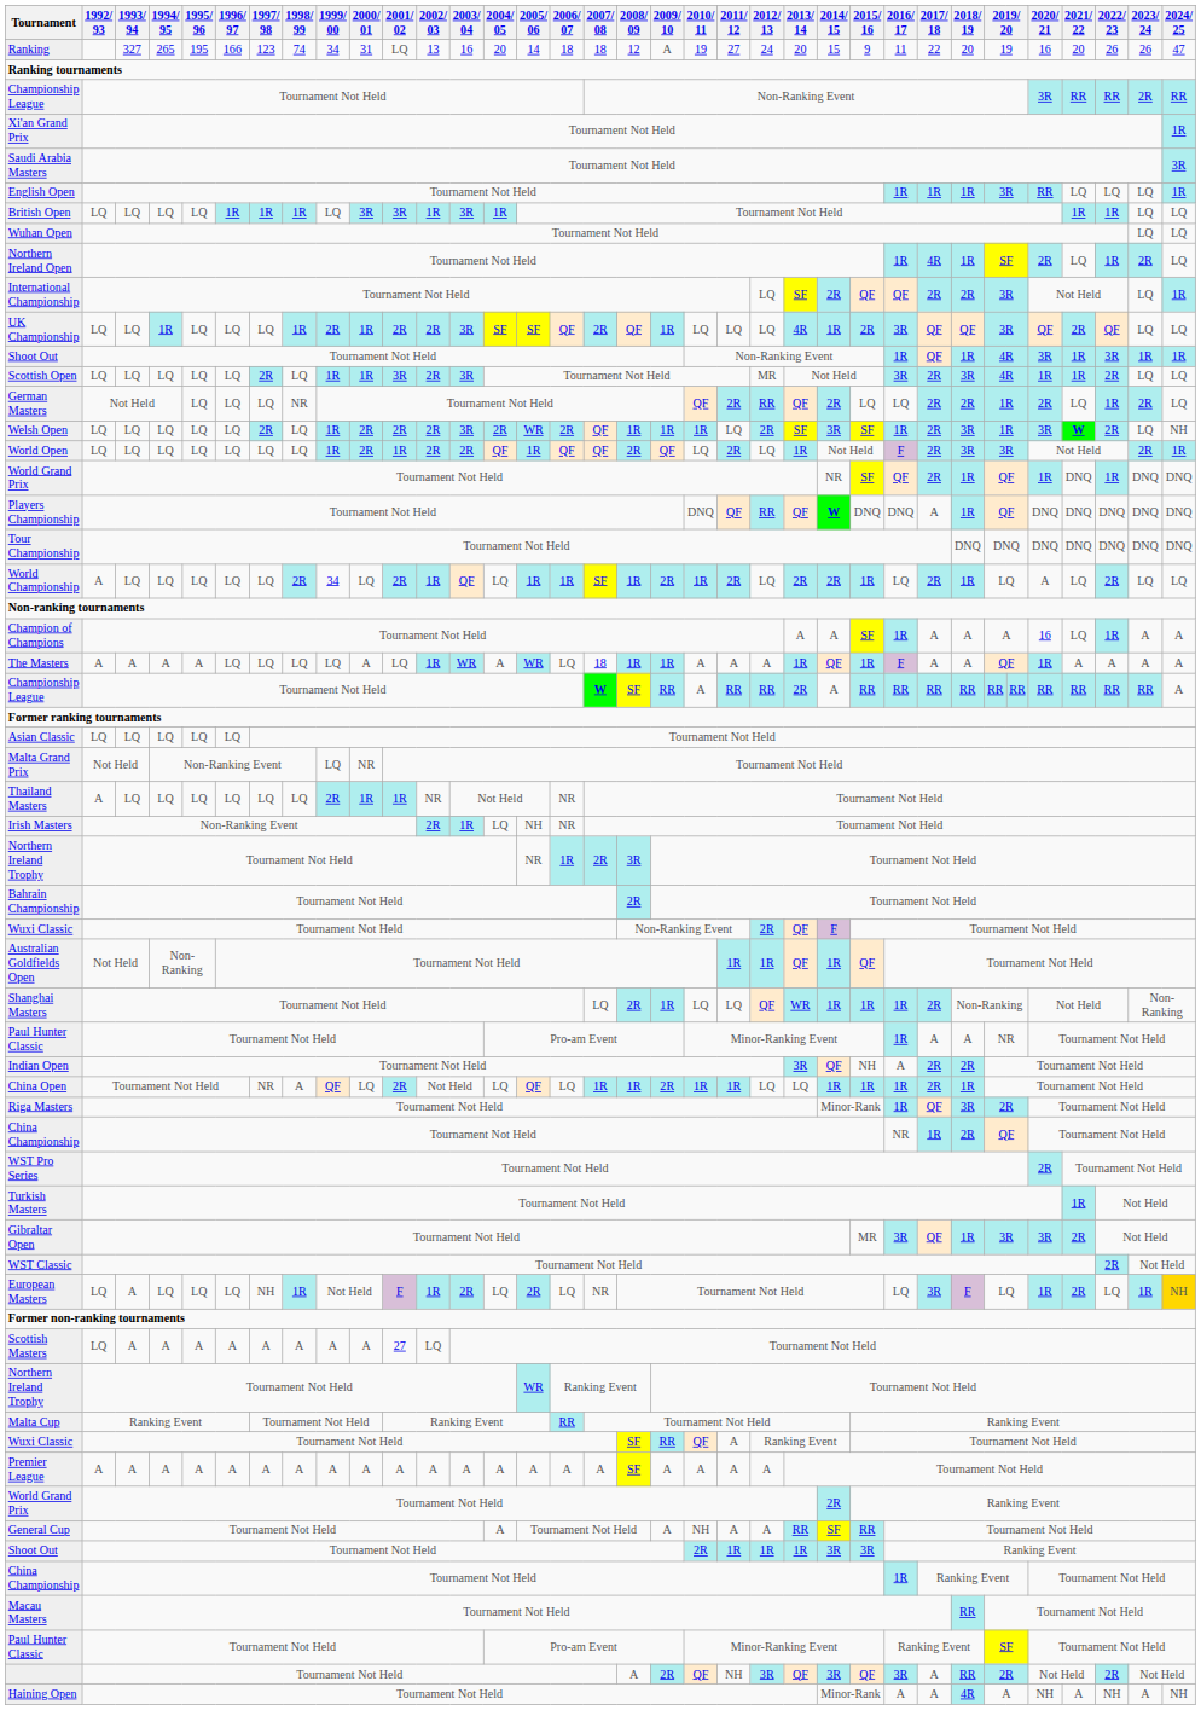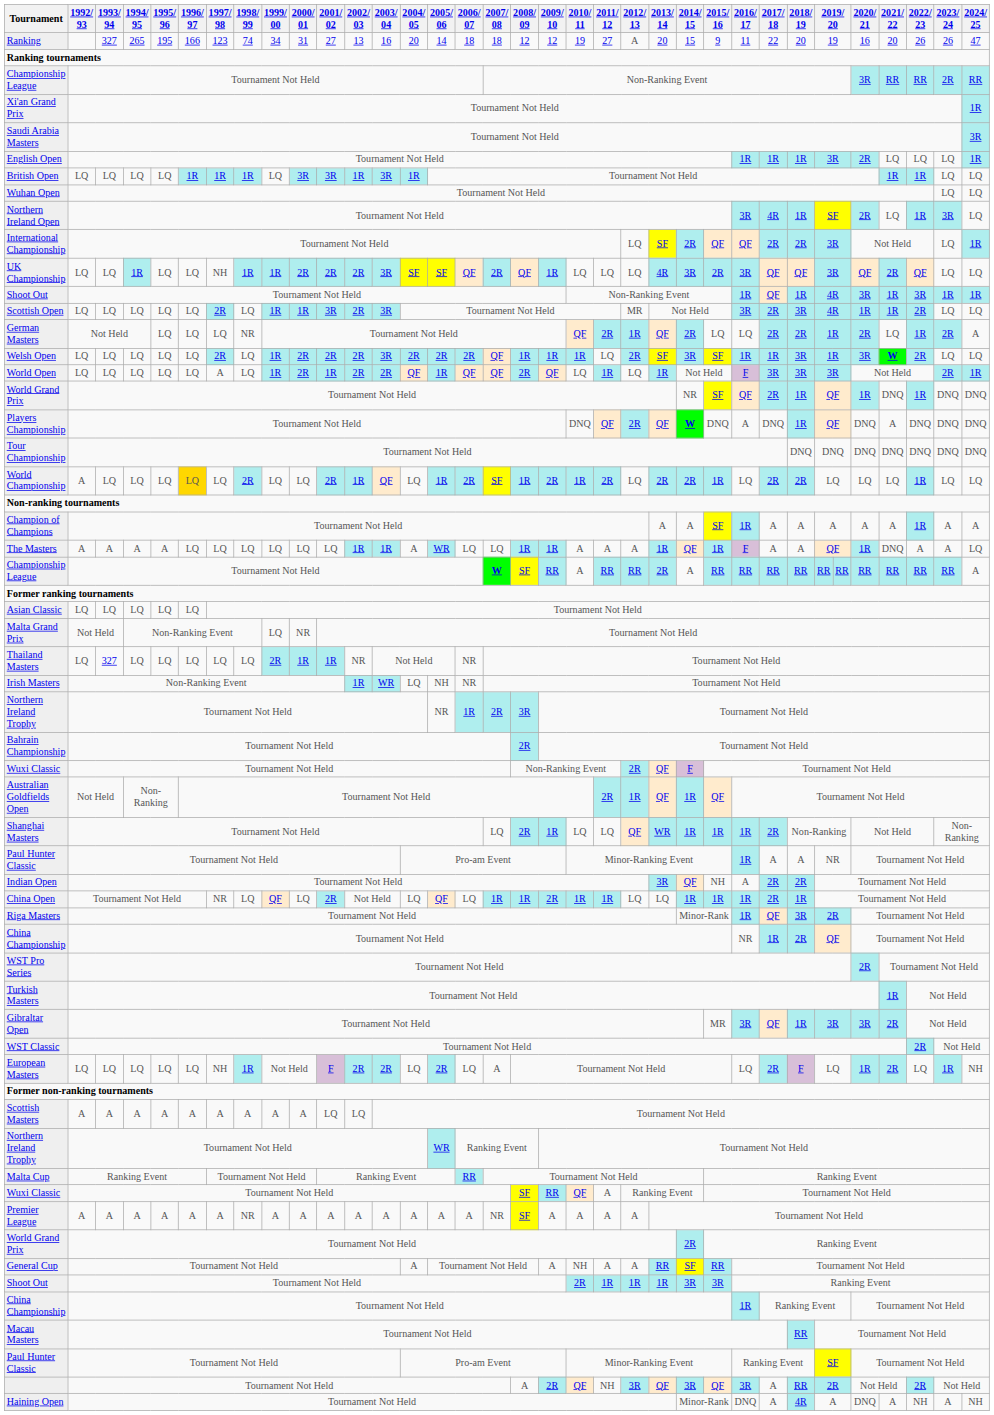Ranking | 2001/ 02: LQ -> 27
Ranking | 2009/ 10: A -> 12
Ranking | 2012/ 13: 24 -> A
English Open | 2020/ 21: RR -> 2R
Northern Ireland Open | 2016/ 17: 1R -> 3R
Northern Ireland Open | 2023/ 24: 2R -> 3R
UK Championship | 1997/ 98: LQ -> NH
UK Championship | 1999/ 00: 2R -> 1R
UK Championship | 2000/ 01: 1R -> 2R
UK Championship | 2014/ 15: 1R -> 3R
German Masters | 2012/ 13: RR -> 1R
German Masters | 2024/ 25: LQ -> A
Welsh Open | 2005/ 06: WR -> 2R
Welsh Open | 2017/ 18: 2R -> 1R
Welsh Open | 2024/ 25: NH -> LQ
World Open | 1997/ 98: LQ -> A
World Open | 2011/ 12: 2R -> 1R
World Open | 2017/ 18: 2R -> 3R
Players Championship | 2012/ 13: RR -> 2R
Players Championship | 2016/ 17: DNQ -> A
Players Championship | 2017/ 18: A -> DNQ
Players Championship | 2021/ 22: DNQ -> A
World Championship | 1996/ 97: no background -> gold background
World Championship | 1999/ 00: 34 -> LQ
World Championship | 2006/ 07: 1R -> 2R
World Championship | 2018/ 19: 1R -> 2R
World Championship | 2020/ 21: A -> LQ
World Championship | 2022/ 23: 2R -> 1R
Champion of Champions | 2020/ 21: 16 -> A
Champion of Champions | 2021/ 22: LQ -> A
The Masters | 2000/ 01: A -> LQ
The Masters | 2003/ 04: WR -> 1R
The Masters | 2007/ 08: 18 -> LQ
The Masters | 2021/ 22: A -> DNQ
The Masters | 2024/ 25: A -> LQ
Thailand Masters | 1992/ 93: A -> LQ
Thailand Masters | 1993/ 94: LQ -> 327
Irish Masters | 2002/ 03: 2R -> 1R
Irish Masters | 2003/ 04: 1R -> WR
Australian Goldfields Open | 2011/ 12: 1R -> 2R
China Open | 1998/ 99: A -> LQ
European Masters | 1993/ 94: A -> LQ
European Masters | 2002/ 03: 1R -> 2R
European Masters | 2007/ 08: NR -> A
European Masters | 2017/ 18: 3R -> 2R
European Masters | 2024/ 25: gold background -> no background
Scottish Masters | 1992/ 93: LQ -> A
Scottish Masters | 2001/ 02: 27 -> LQ
Premier League | 1998/ 99: A -> NR
Premier League | 2007/ 08: A -> NR
Haining Open | 2016/ 17: A -> DNQ
Haining Open | 2020/ 21: NH -> DNQ
